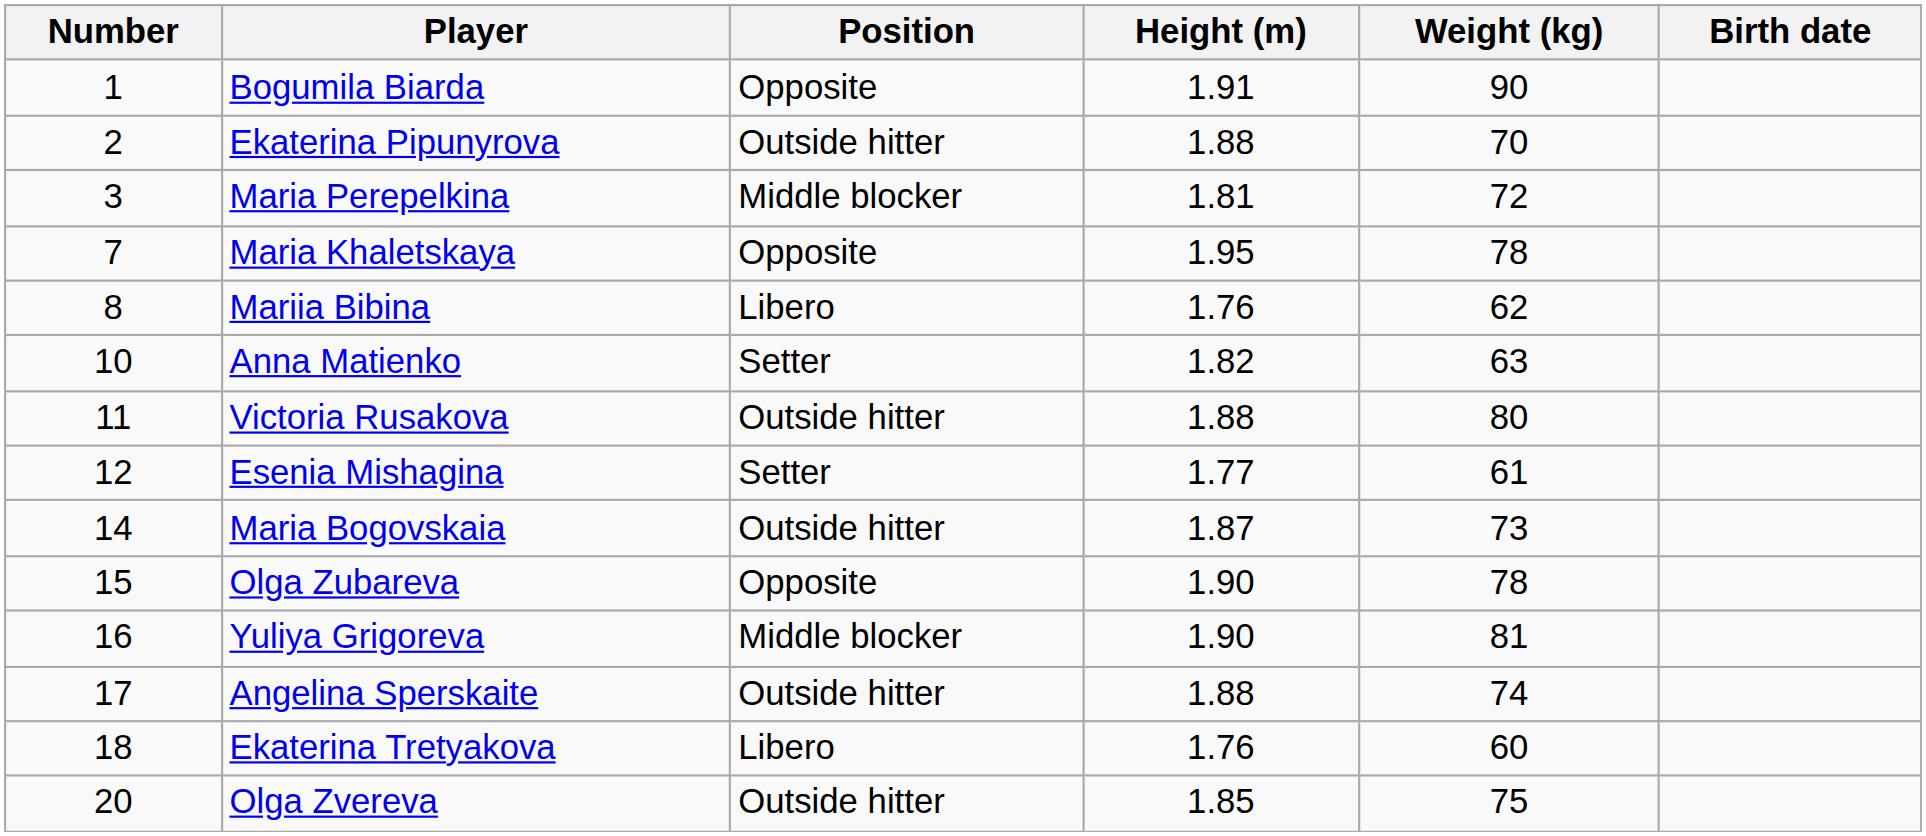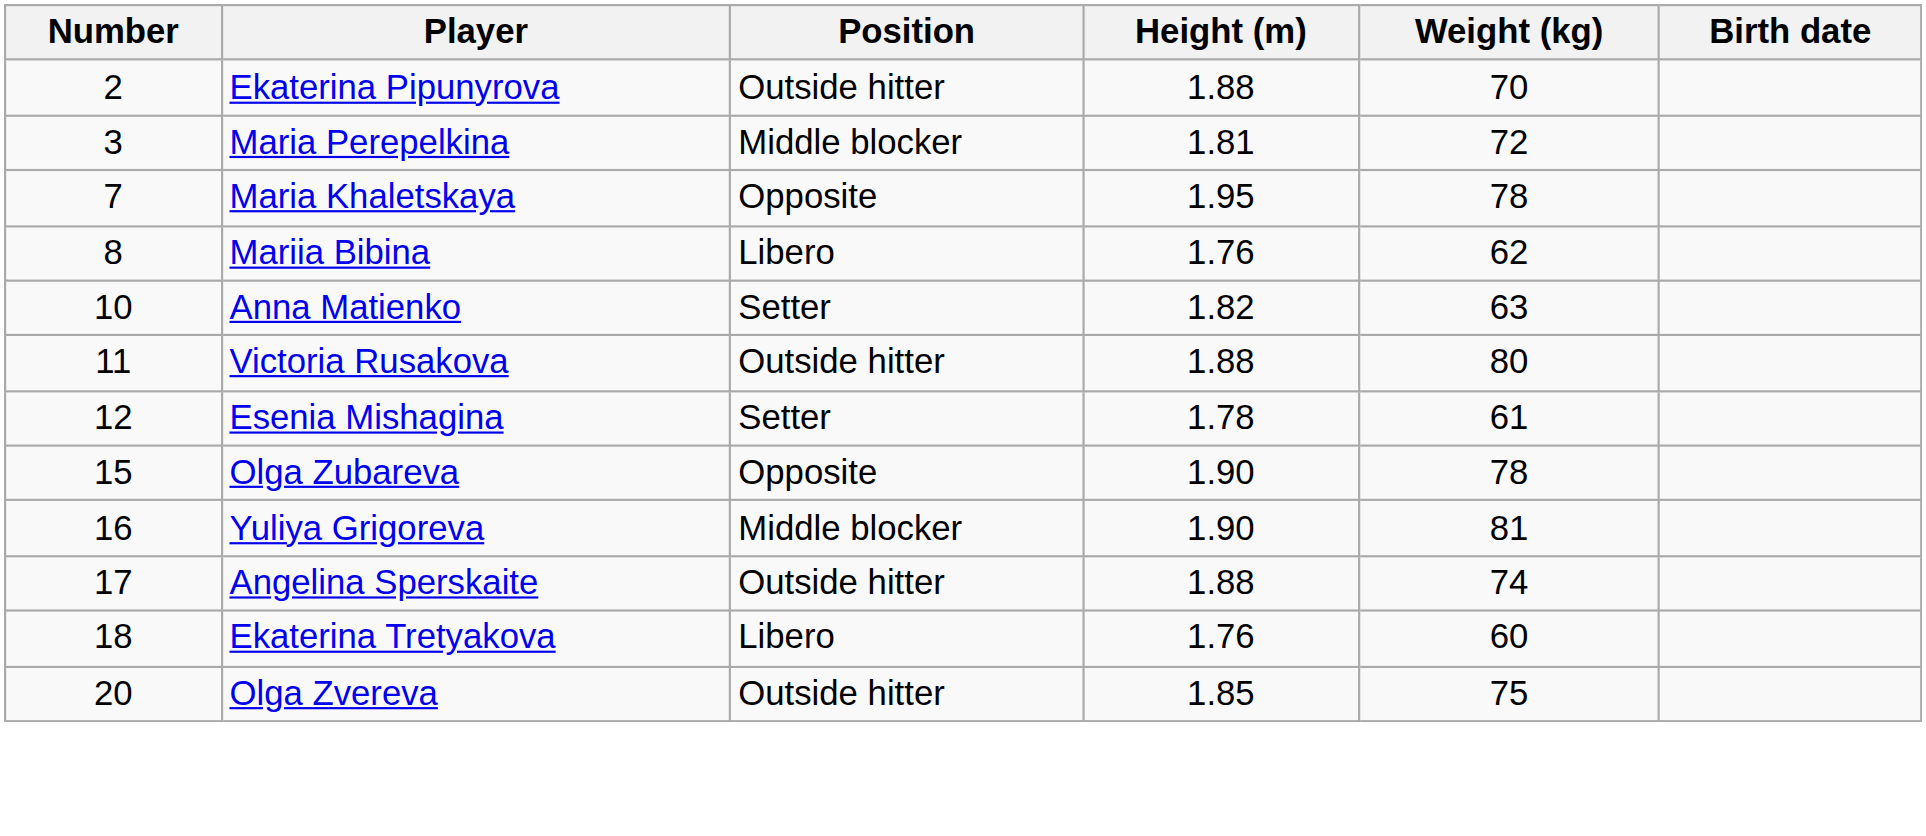- row: 1 | Bogumila Biarda | Opposite | 1.91 | 90
Esenia Mishagina | Height (m): 1.77 -> 1.78
- row: 14 | Maria Bogovskaia | Outside hitter | 1.87 | 73
